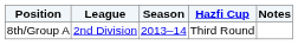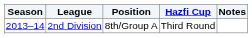columns swapped: Season <-> Position
